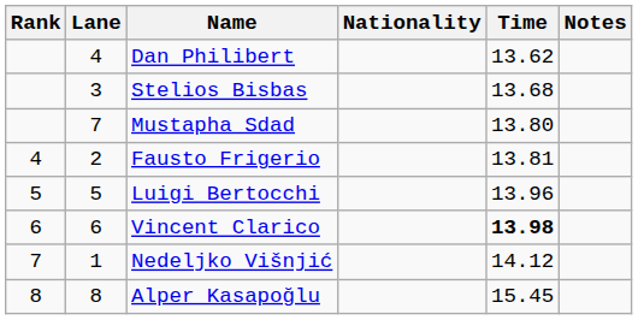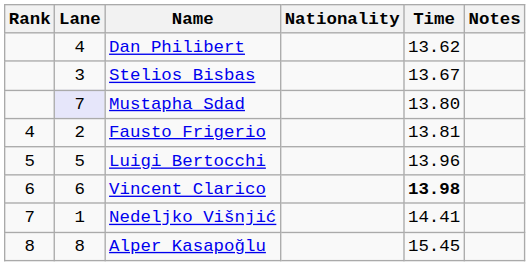Stelios Bisbas | Time: 13.68 -> 13.67
Mustapha Sdad | Lane: no background -> lavender background
Nedeljko Višnjić | Time: 14.12 -> 14.41
